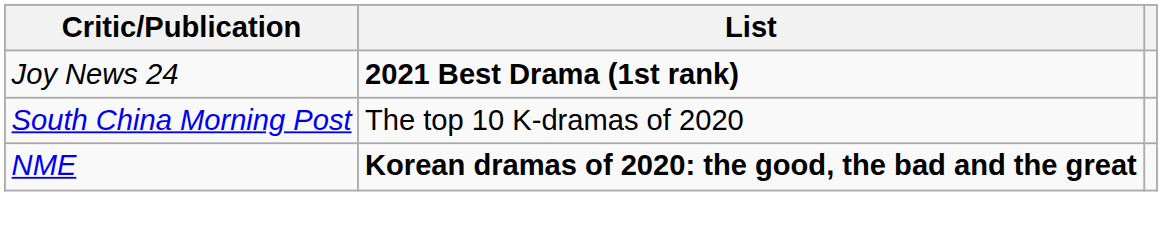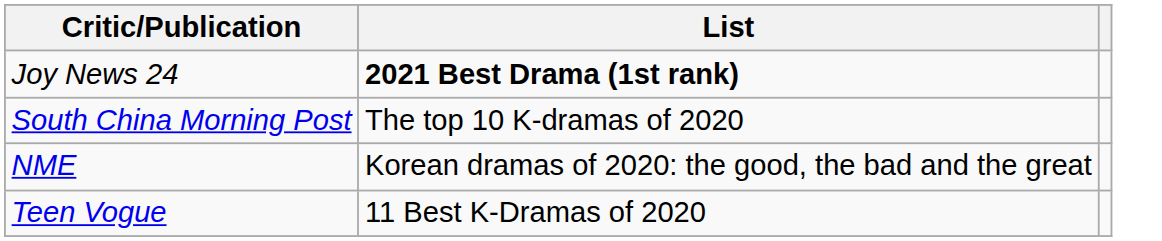NME | List: bold -> normal
+ row: Teen Vogue | 11 Best K-Dramas of 2020
